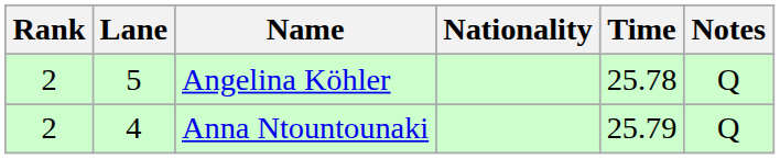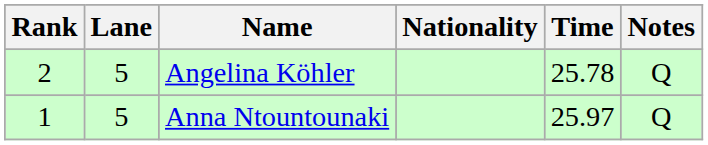Anna Ntountounaki | Rank: 2 -> 1
Anna Ntountounaki | Lane: 4 -> 5
Anna Ntountounaki | Time: 25.79 -> 25.97
